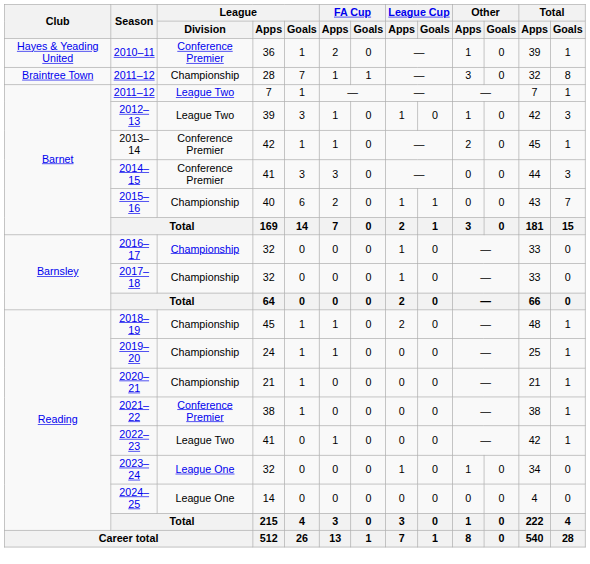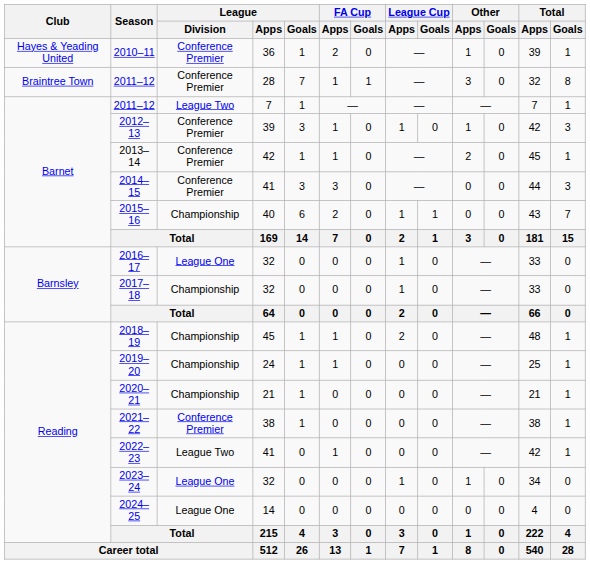2011–12 / 28 | League / Division: Championship -> Conference Premier
2012–13 | League / Division: League Two -> Conference Premier
2016–17 | League / Division: Championship -> League One
